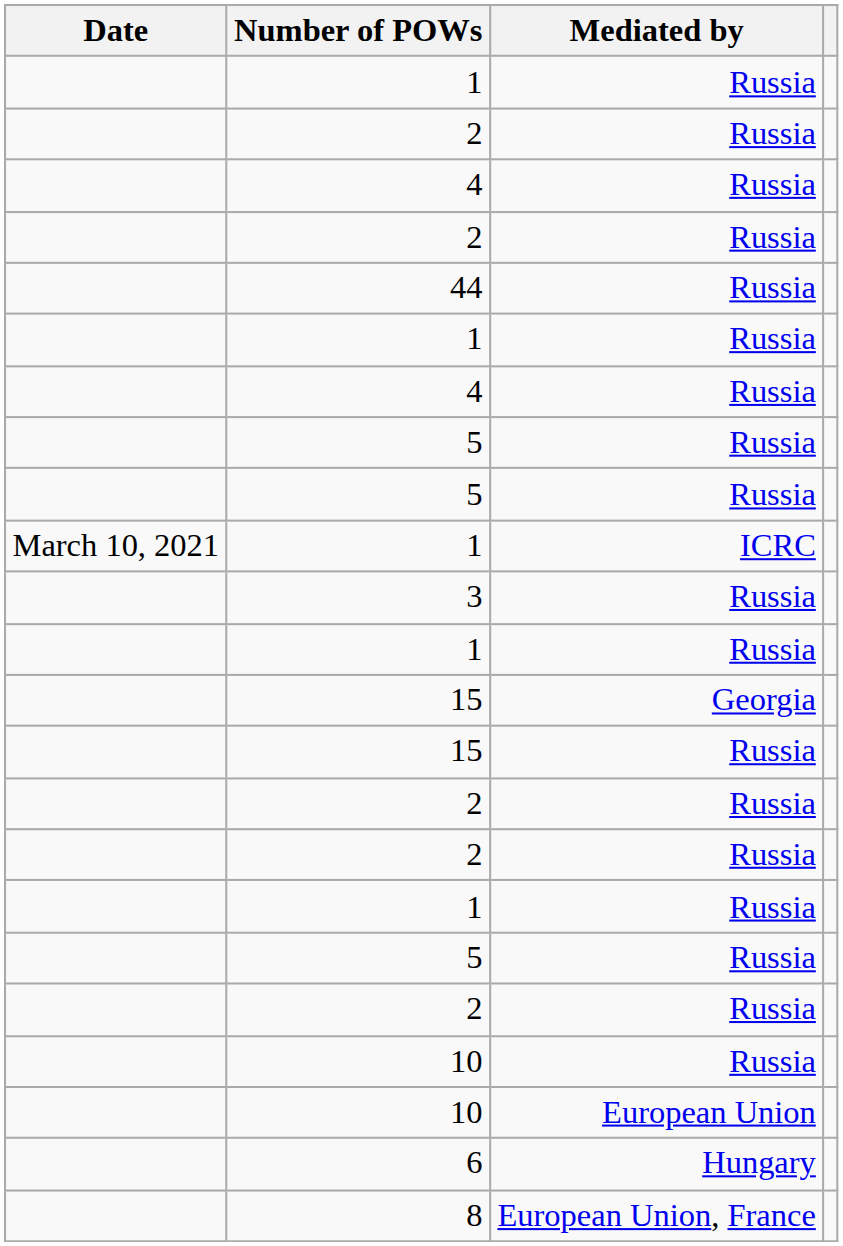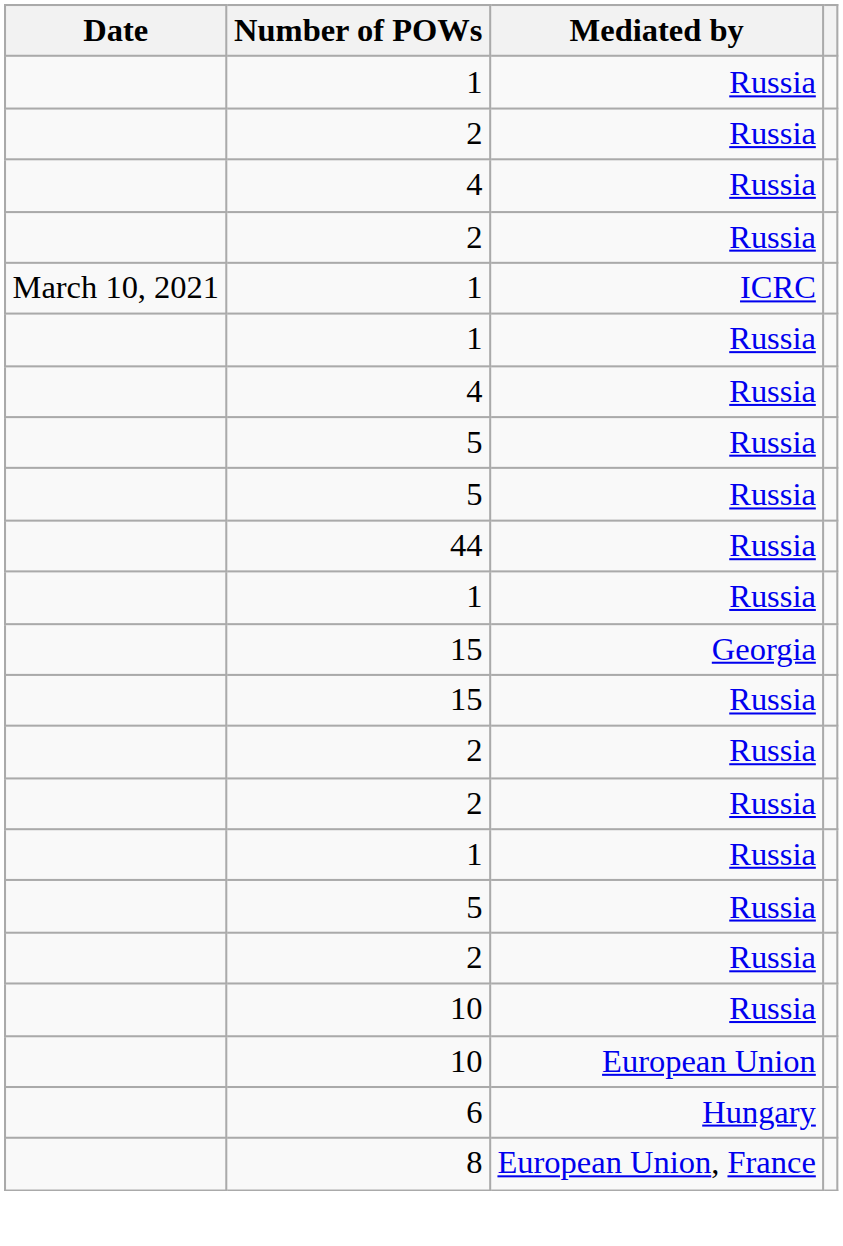rows swapped: 44 <-> 1 / ICRC
- row: 3 | Russia
